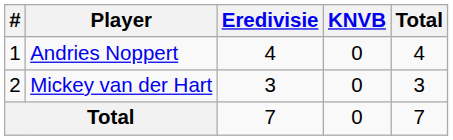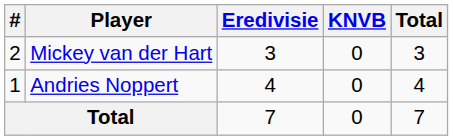rows swapped: Andries Noppert <-> Mickey van der Hart
